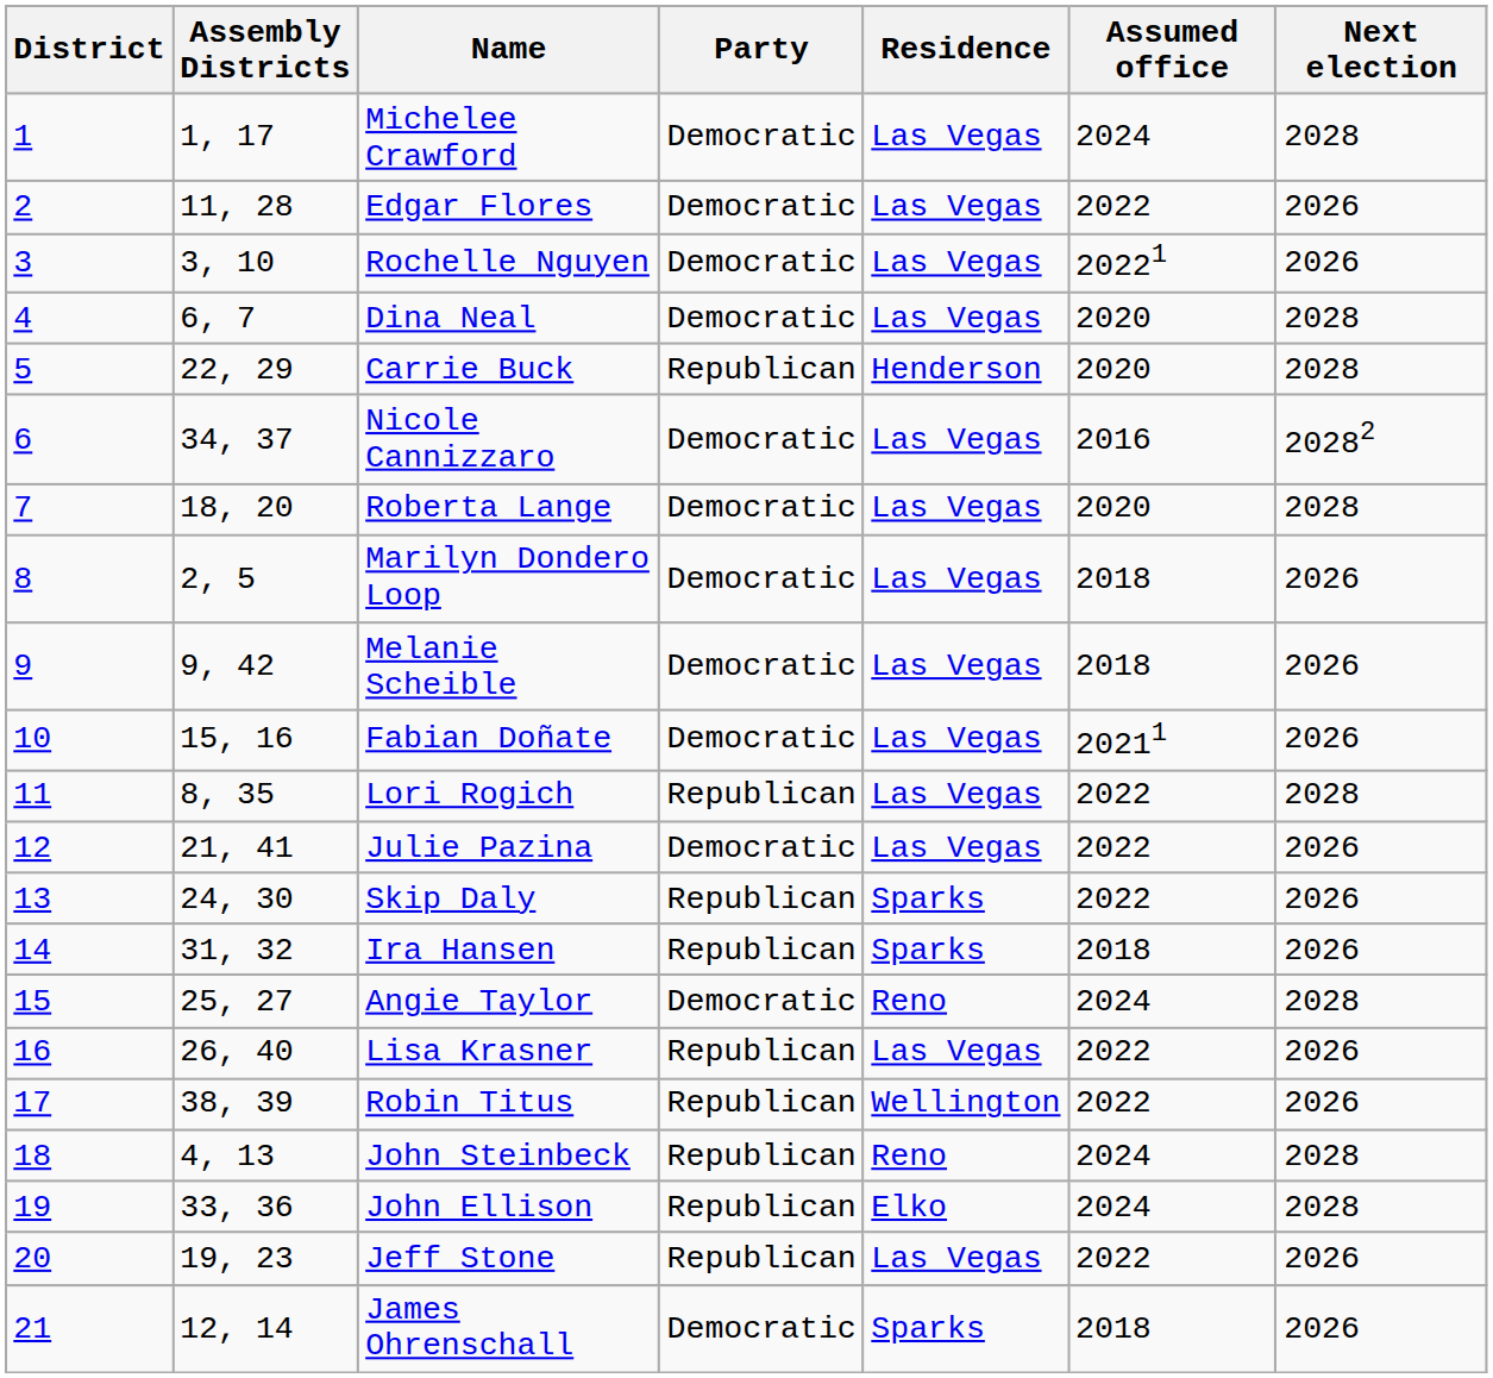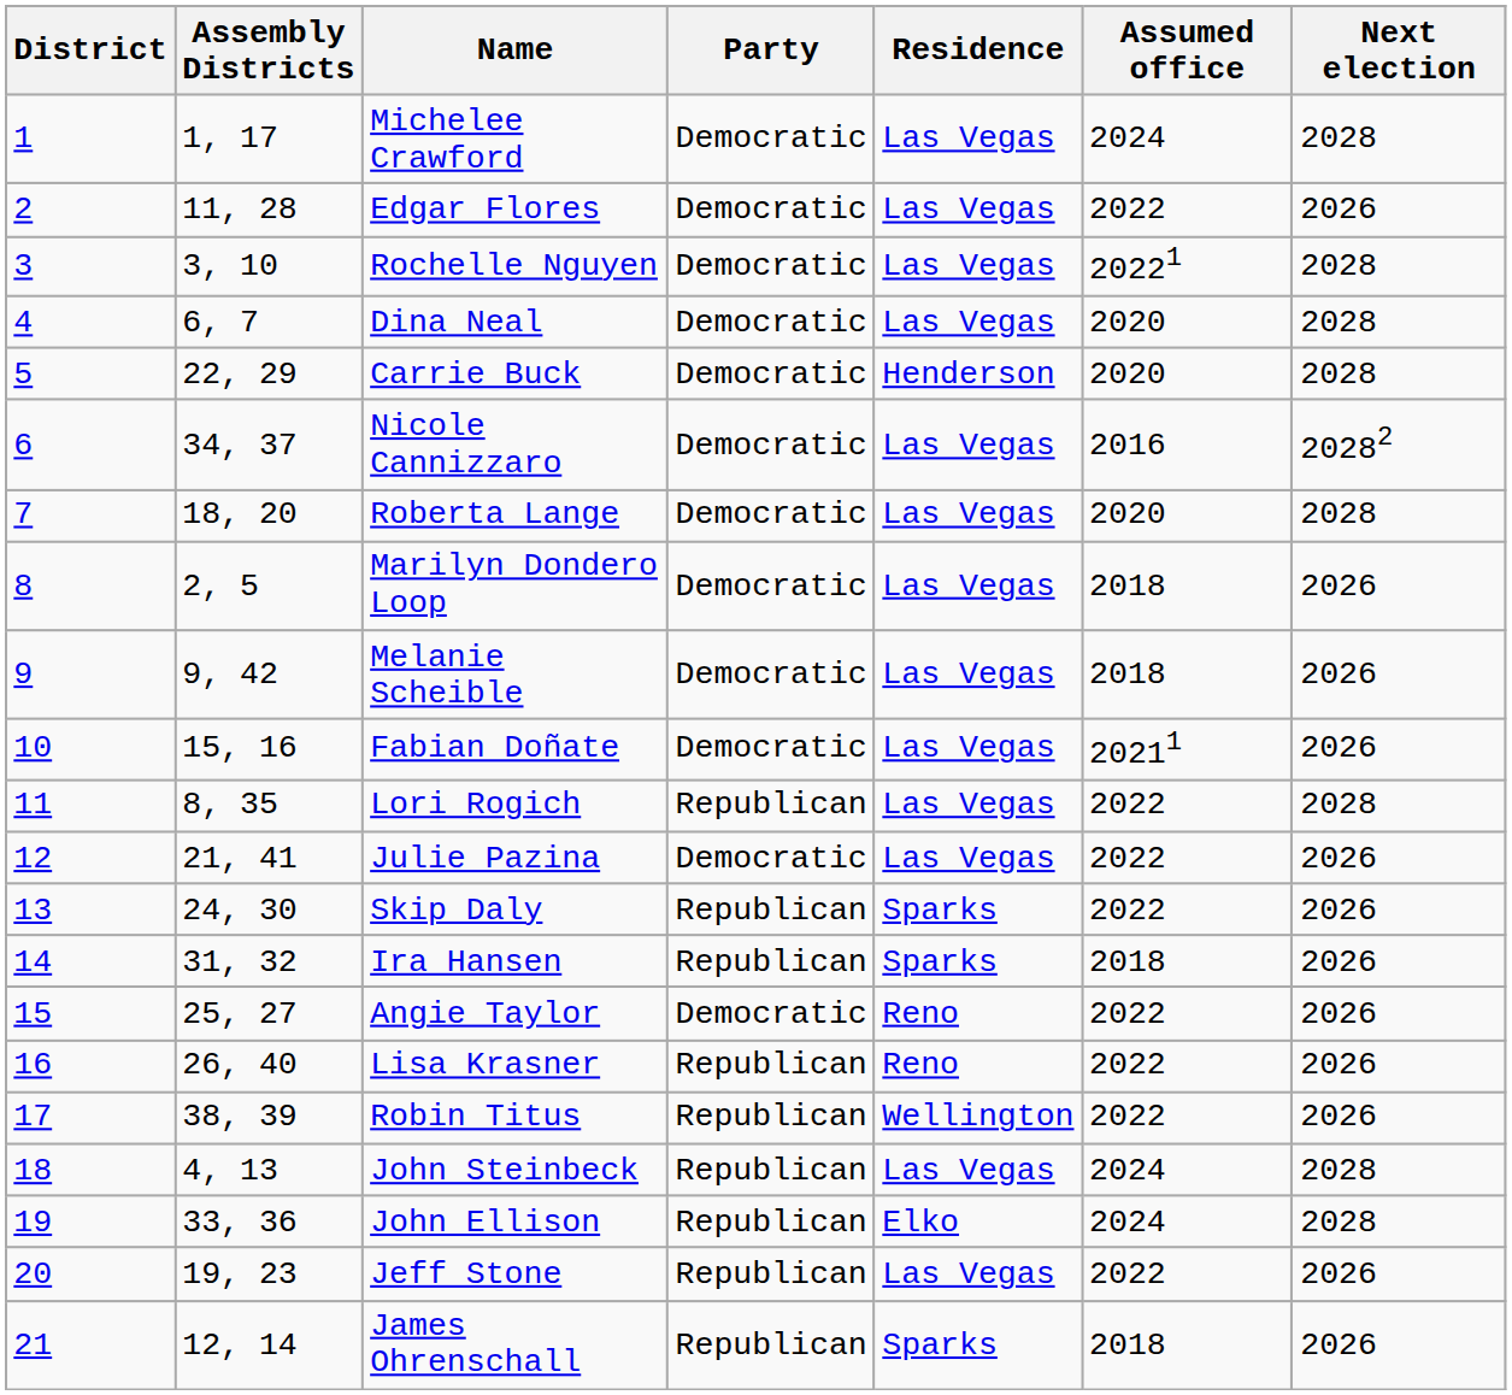Rochelle Nguyen | Next election: 2026 -> 2028
Carrie Buck | Party: Republican -> Democratic
Angie Taylor | Assumed office: 2024 -> 2022
Angie Taylor | Next election: 2028 -> 2026
Lisa Krasner | Residence: Las Vegas -> Reno
John Steinbeck | Residence: Reno -> Las Vegas
James Ohrenschall | Party: Democratic -> Republican
